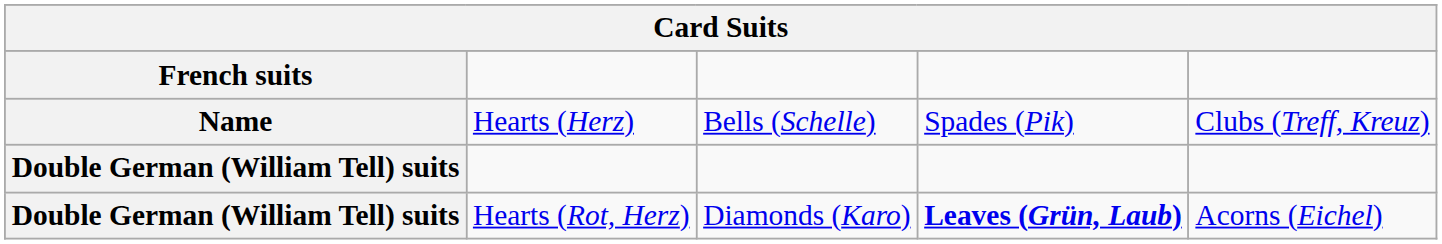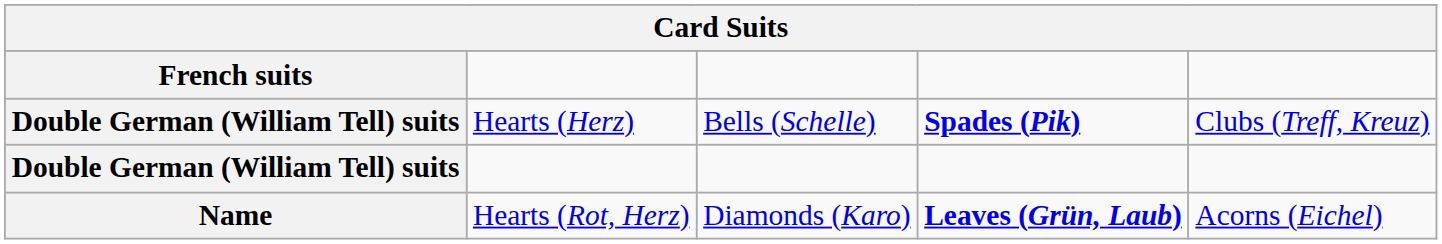Hearts (Herz) | French suits: Name -> Double German (William Tell) suits
Hearts (Herz) | column 4: normal -> bold
Hearts (Rot, Herz) | French suits: Double German (William Tell) suits -> Name
